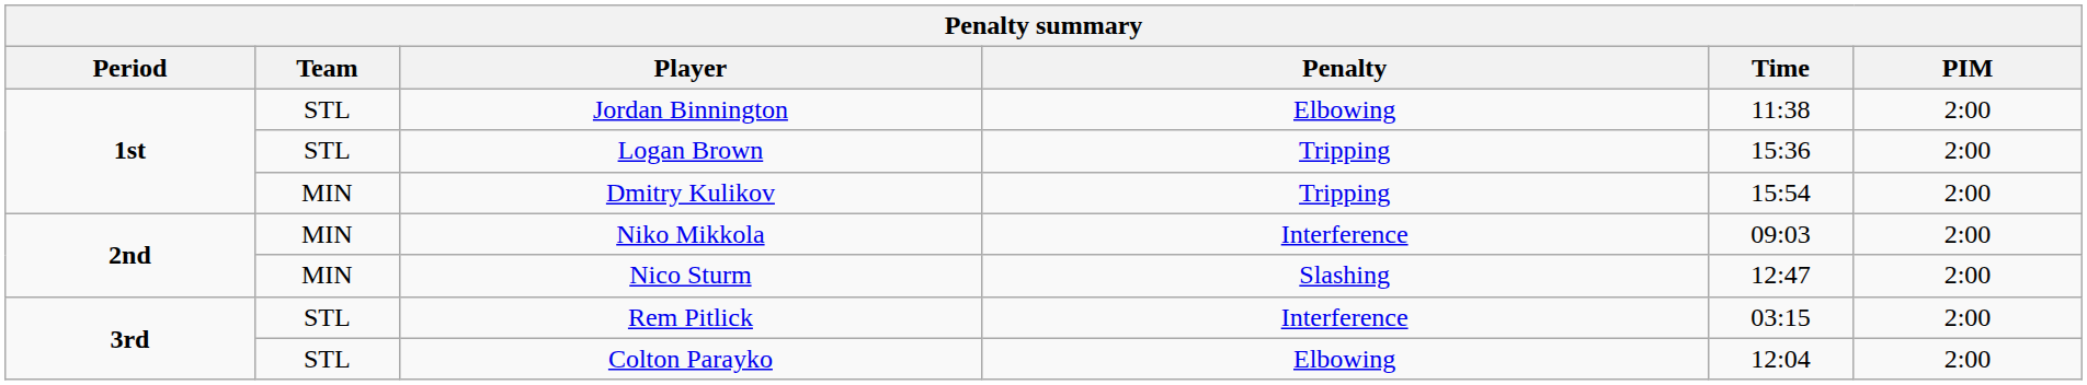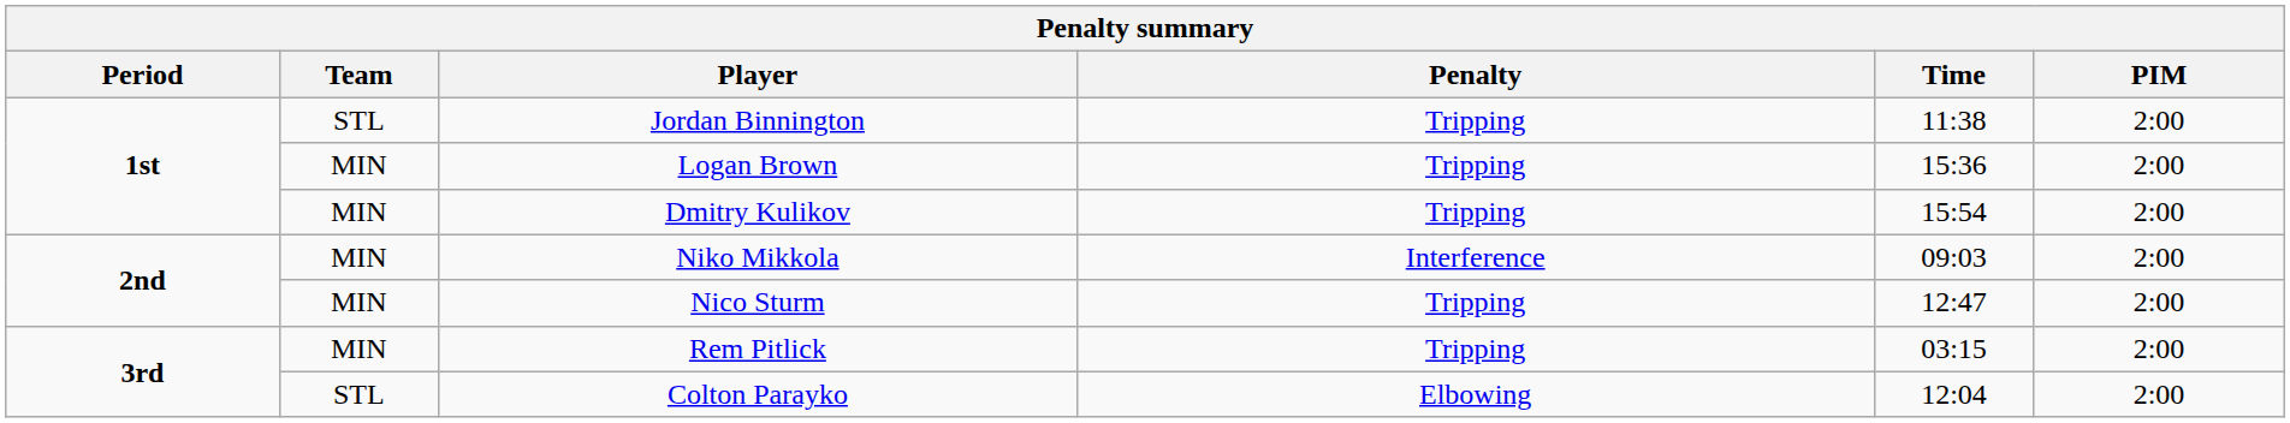Jordan Binnington | Penalty: Elbowing -> Tripping
Logan Brown | Team: STL -> MIN
Nico Sturm | Penalty: Slashing -> Tripping
Rem Pitlick | Team: STL -> MIN
Rem Pitlick | Penalty: Interference -> Tripping
